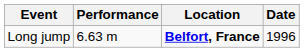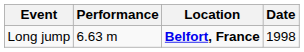Long jump | Date: 1996 -> 1998
